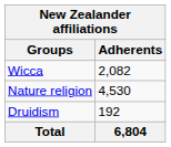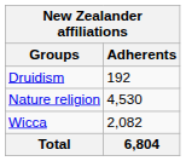rows swapped: Druidism <-> Wicca
